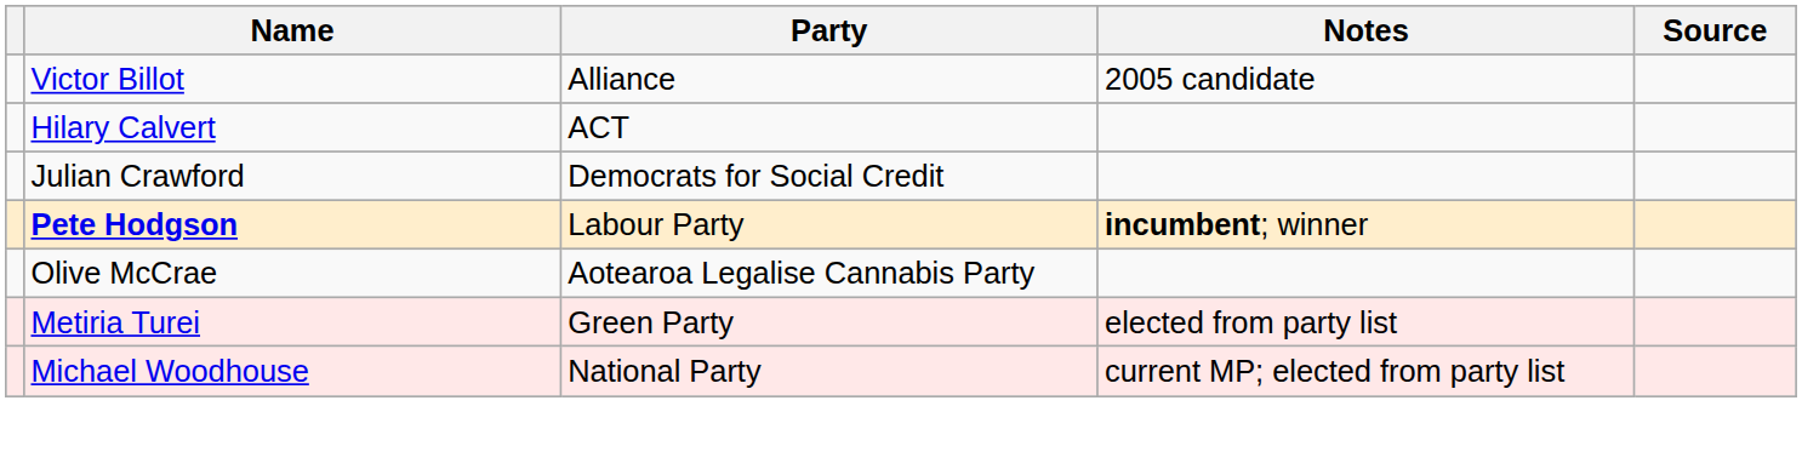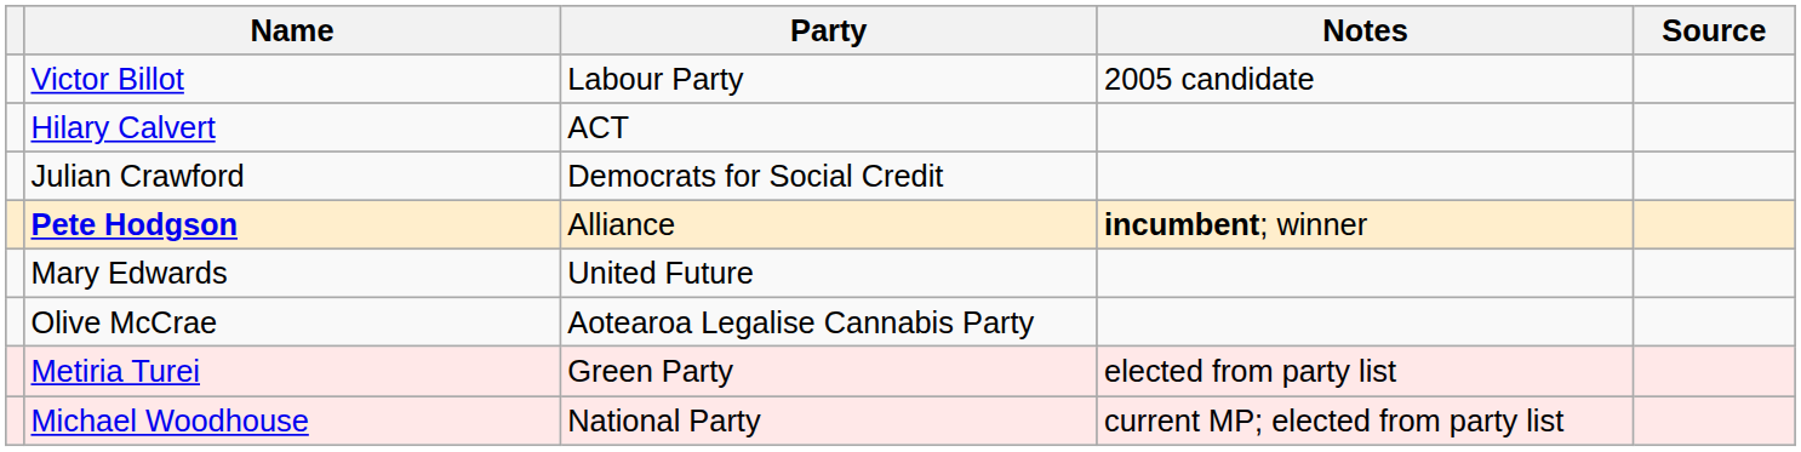Victor Billot | Party: Alliance -> Labour Party
Pete Hodgson | Party: Labour Party -> Alliance
+ row: Mary Edwards | United Future
